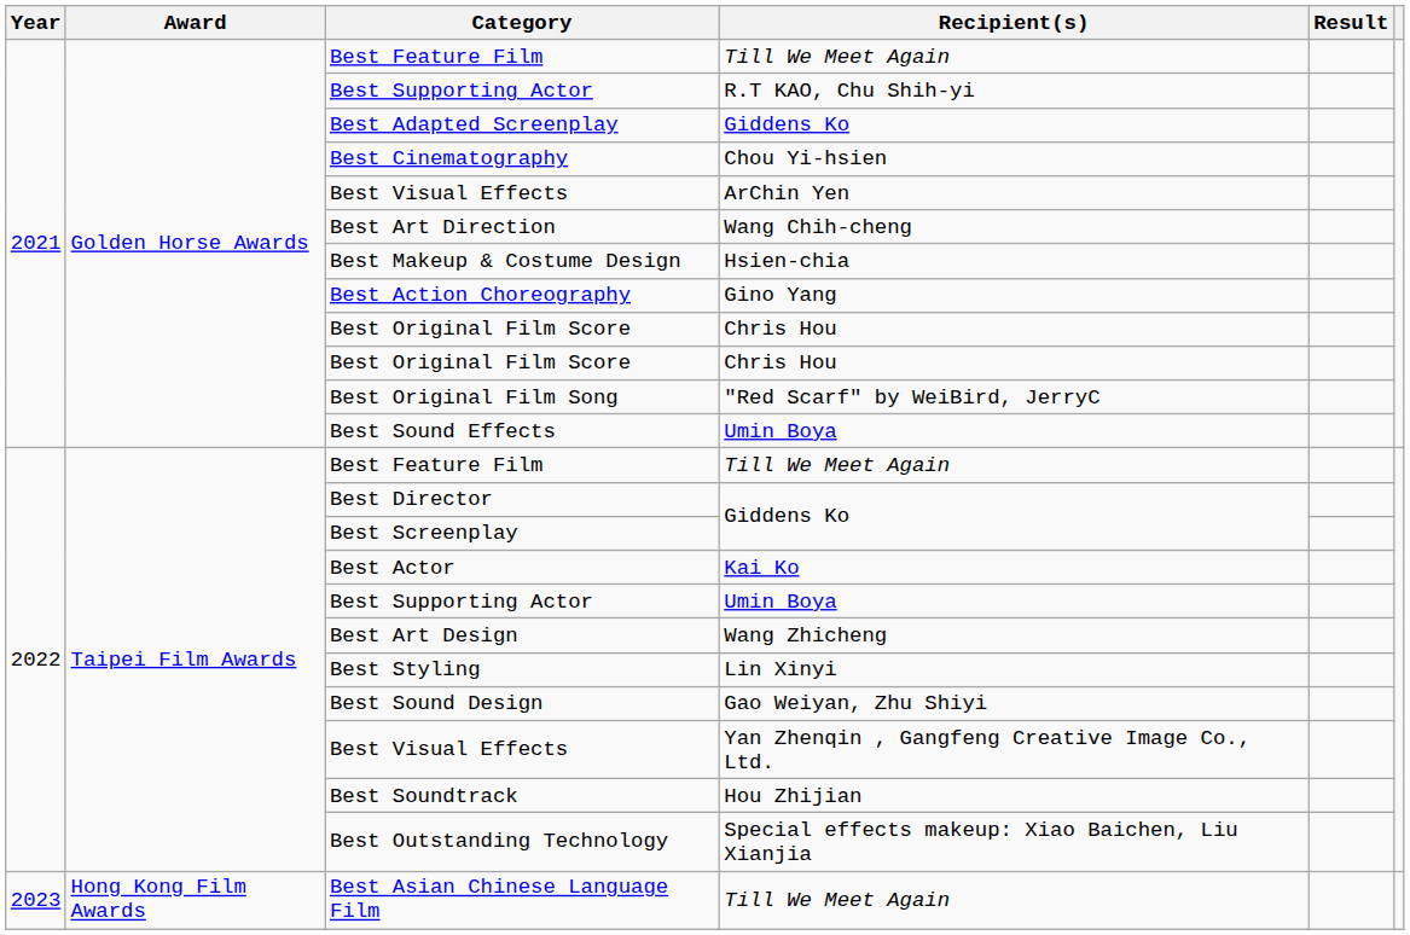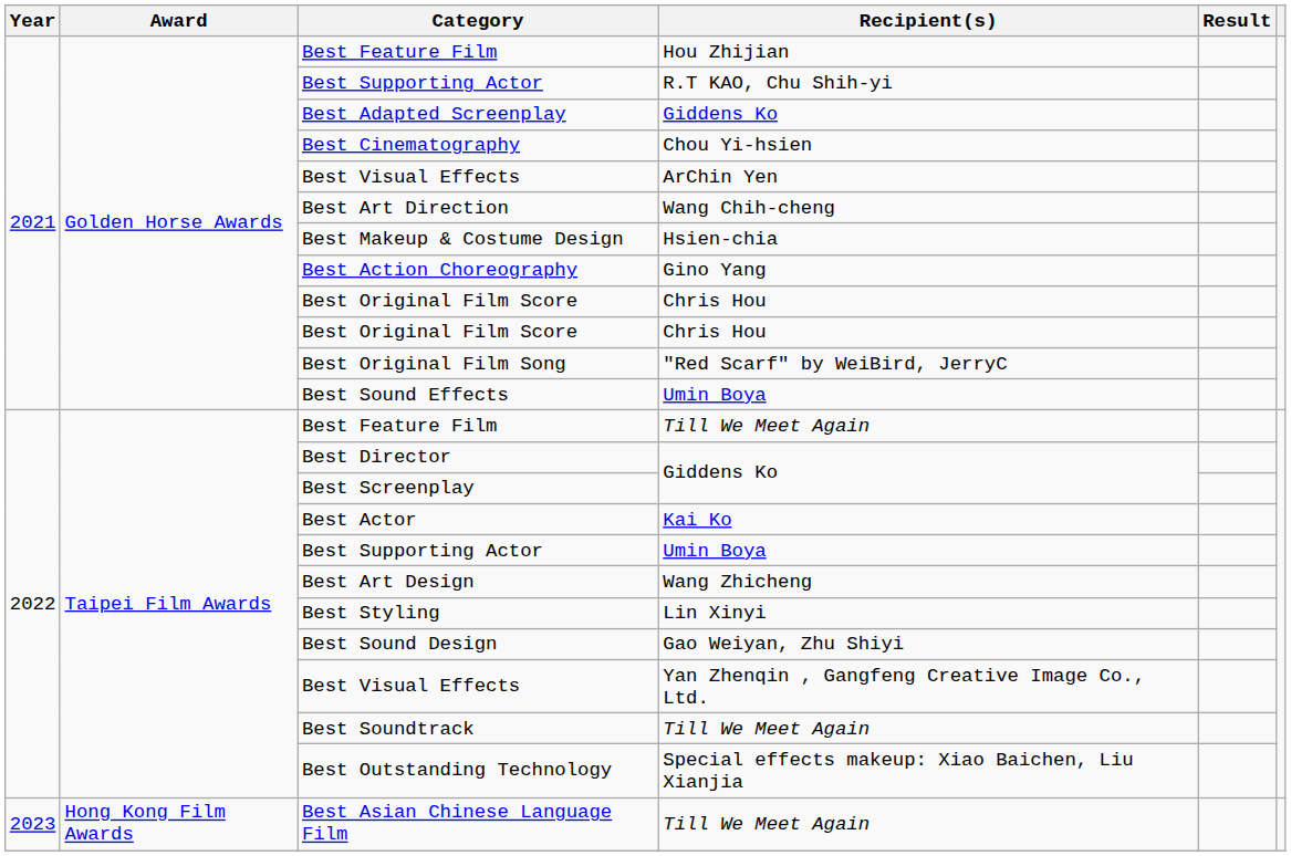Golden Horse Awards / Best Feature Film | Recipient(s): Till We Meet Again -> Hou Zhijian
Best Soundtrack | Recipient(s): Hou Zhijian -> Till We Meet Again
